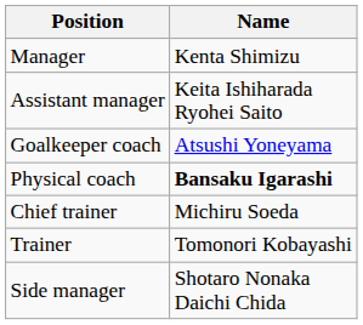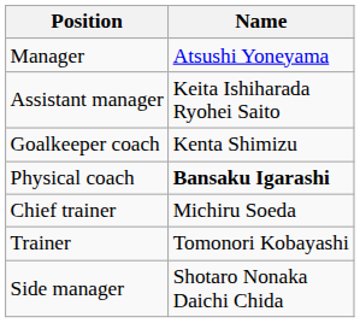Manager | Name: Kenta Shimizu -> Atsushi Yoneyama
Goalkeeper coach | Name: Atsushi Yoneyama -> Kenta Shimizu
